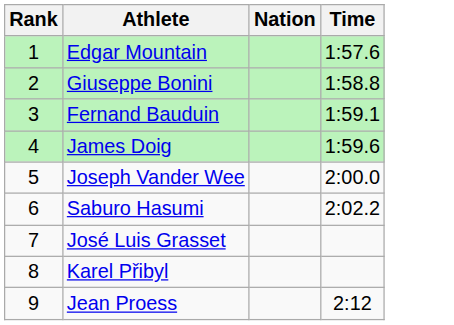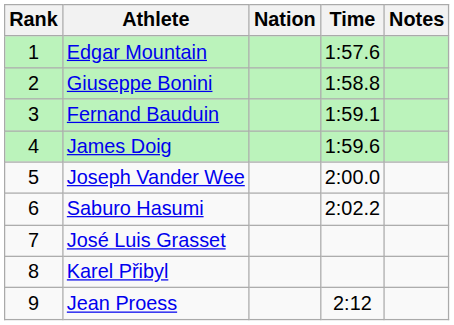+ column: Notes
